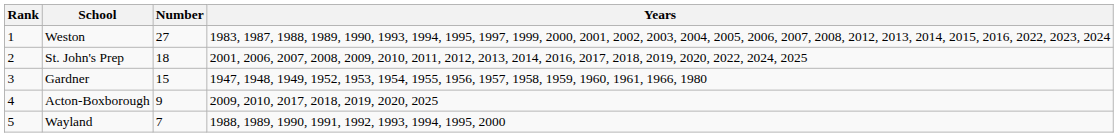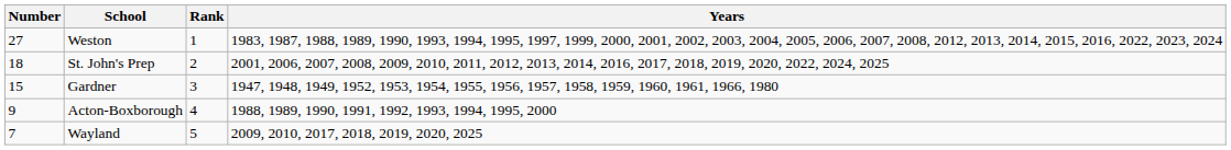columns swapped: Rank <-> Number
Acton-Boxborough | Years: 2009, 2010, 2017, 2018, 2019, 2020, 2025 -> 1988, 1989, 1990, 1991, 1992, 1993, 1994, 1995, 2000
Wayland | Years: 1988, 1989, 1990, 1991, 1992, 1993, 1994, 1995, 2000 -> 2009, 2010, 2017, 2018, 2019, 2020, 2025
